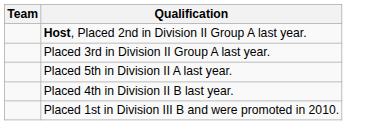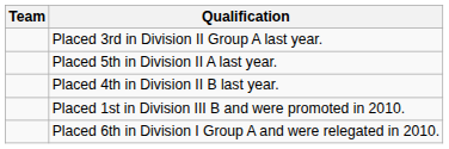- row: Host, Placed 2nd in Division II Group A last year.
+ row: Placed 6th in Division I Group A and were relegated in 2010.
